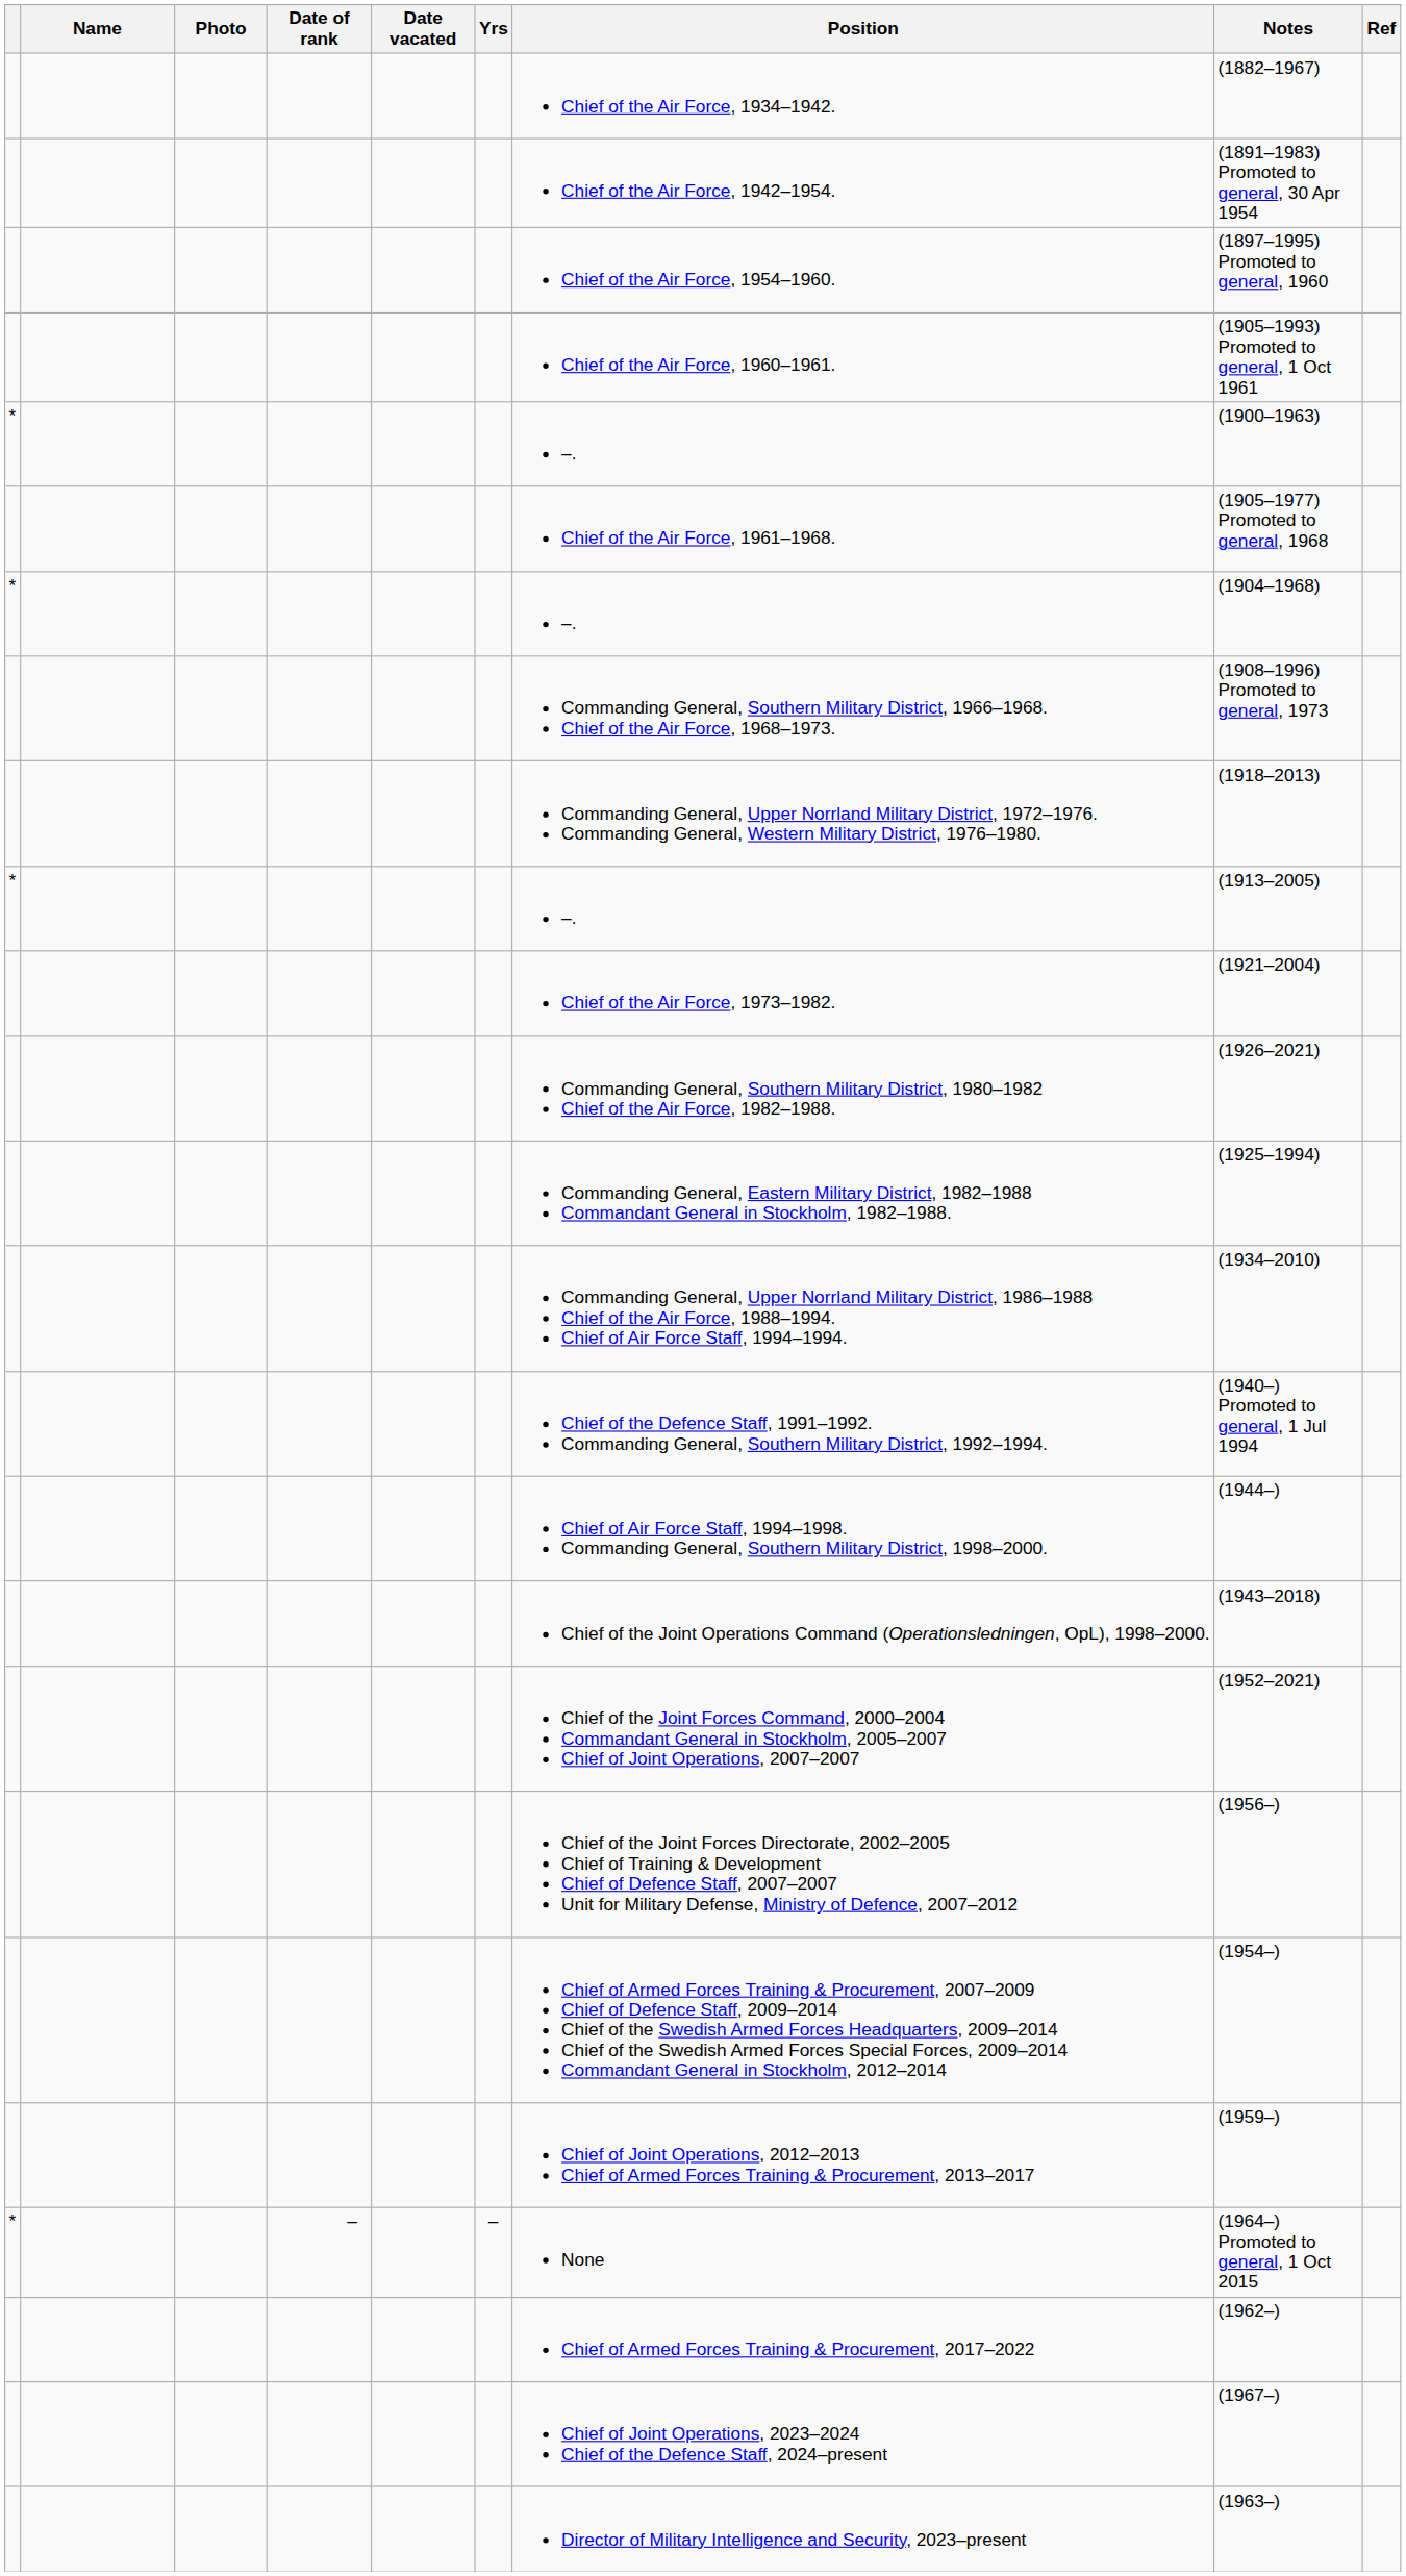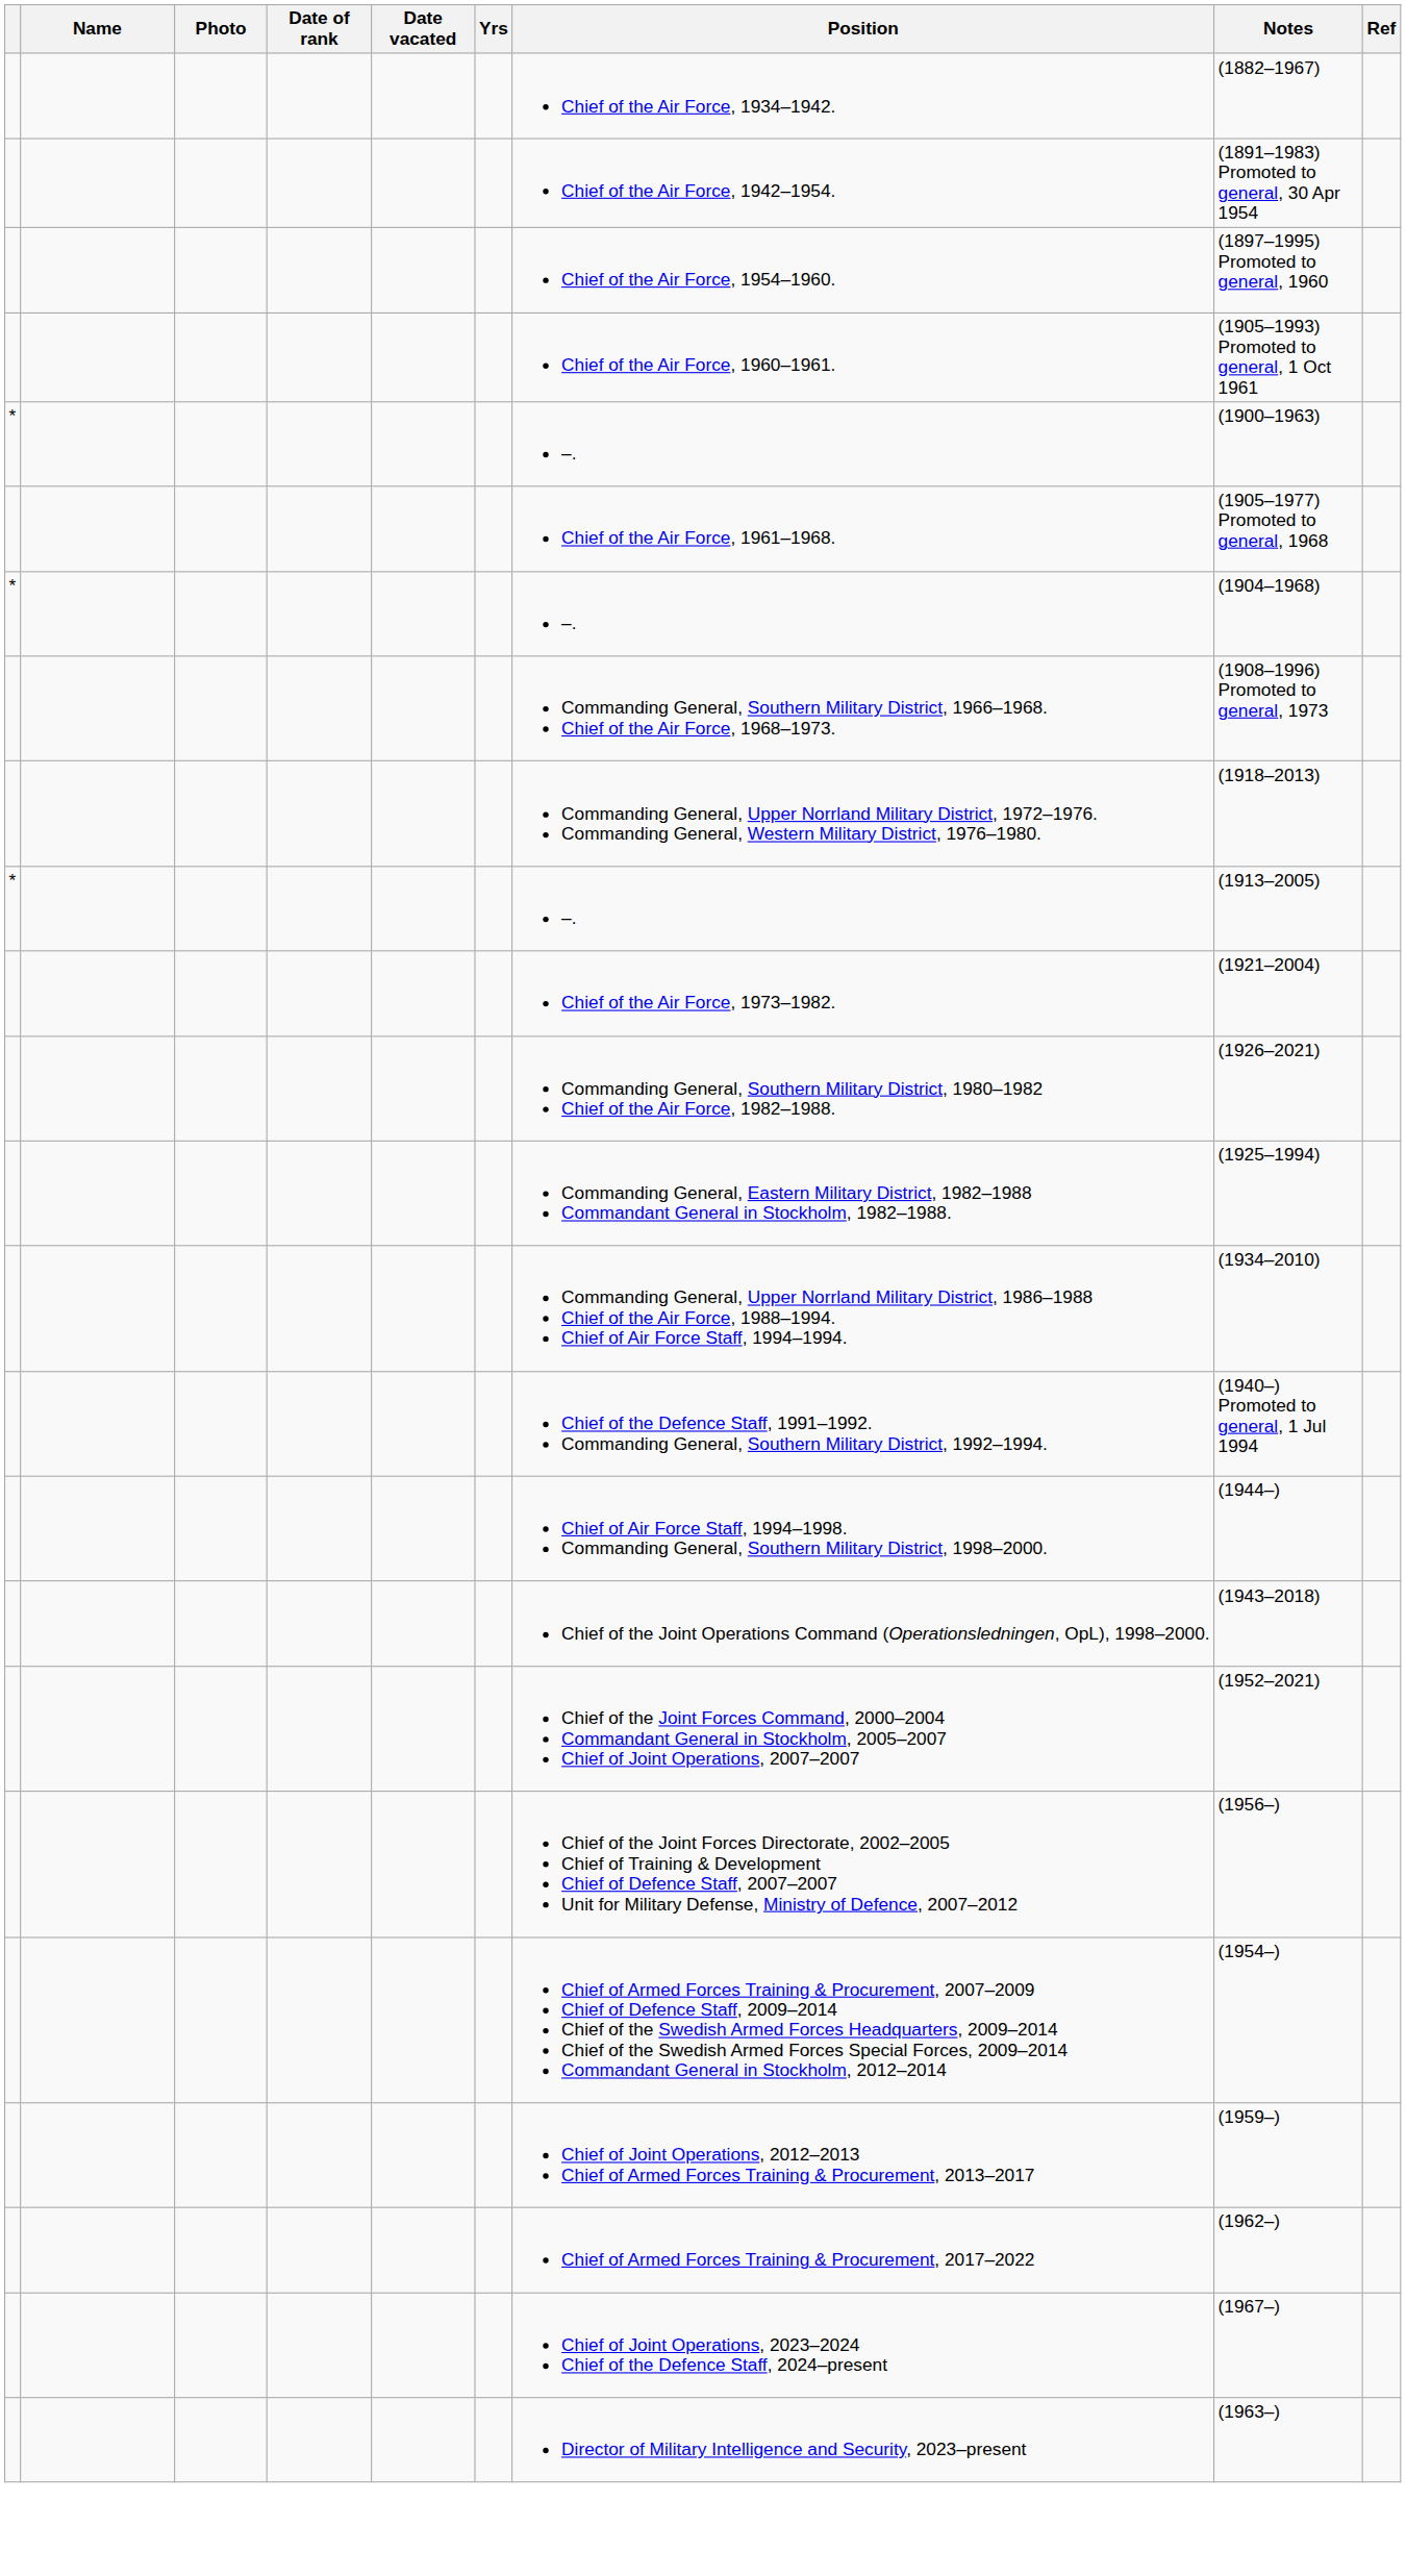- row: * | – | – | None | (1964–) Promoted to general, 1 Oct 2015
